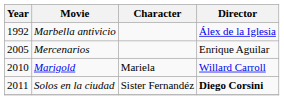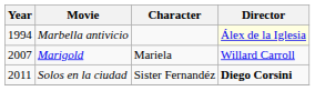Marbella antivicio | Year: 1992 -> 1994
Marbella antivicio | Director: no background -> lightyellow background
- row: 2005 | Mercenarios | Enrique Aguilar
Marigold | Year: 2010 -> 2007
